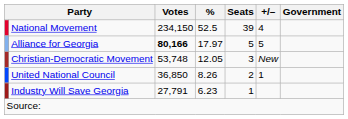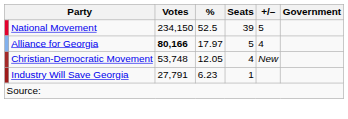National Movement | +/–: 4 -> 5
Alliance for Georgia | +/–: 5 -> 4
Christian-Democratic Movement | Seats: 3 -> 4
- row: United National Council | 36,850 | 8.26 | 2 | 1
